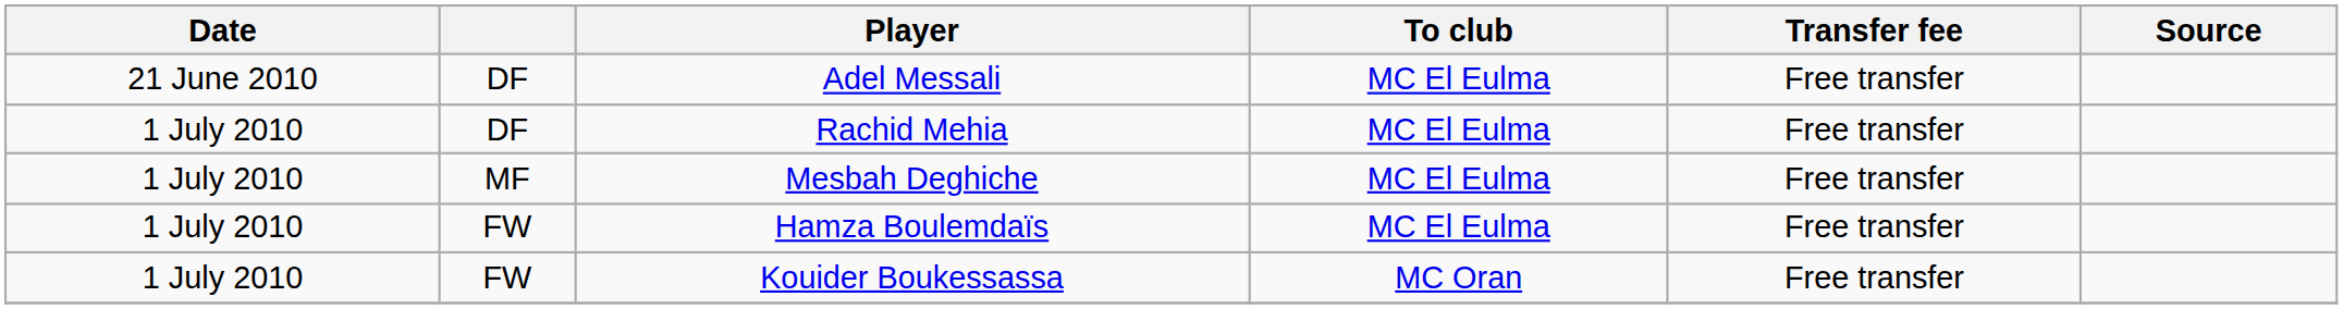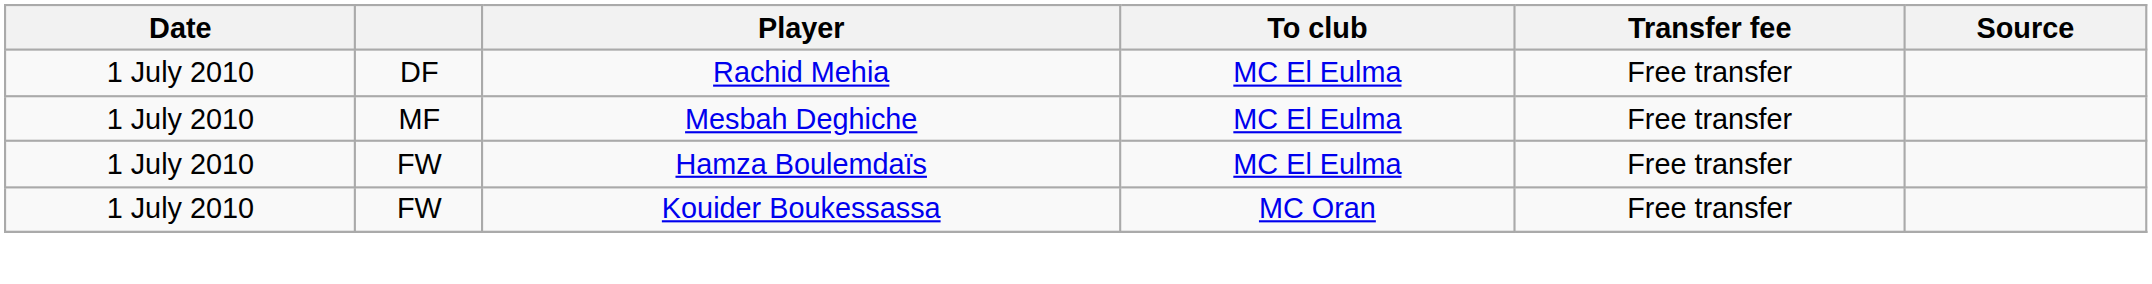- row: 21 June 2010 | DF | Adel Messali | MC El Eulma | Free transfer
